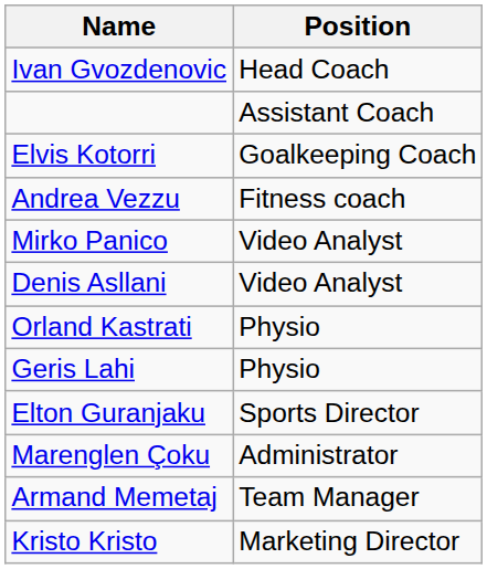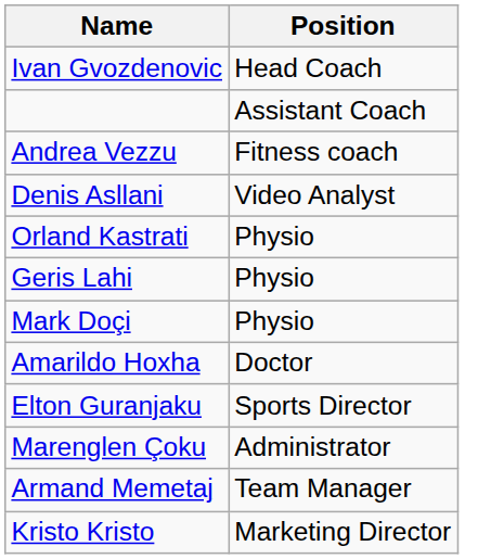- row: Elvis Kotorri | Goalkeeping Coach
- row: Mirko Panico | Video Analyst
+ row: Mark Doçi | Physio
+ row: Amarildo Hoxha | Doctor
